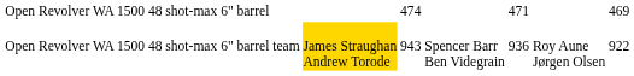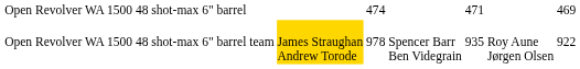Open Revolver WA 1500 48 shot-max 6" barrel team | column 3: 943 -> 978
Open Revolver WA 1500 48 shot-max 6" barrel team | column 5: 936 -> 935
